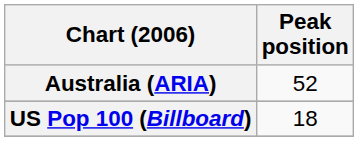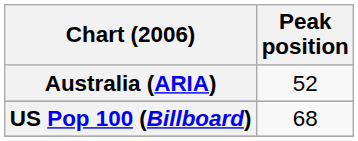US Pop 100 (Billboard) | Peak position: 18 -> 68
